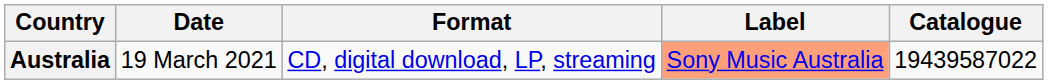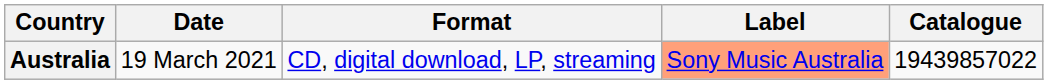Australia | Catalogue: 19439587022 -> 19439857022
